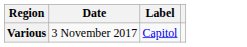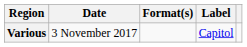+ column: Format(s)
